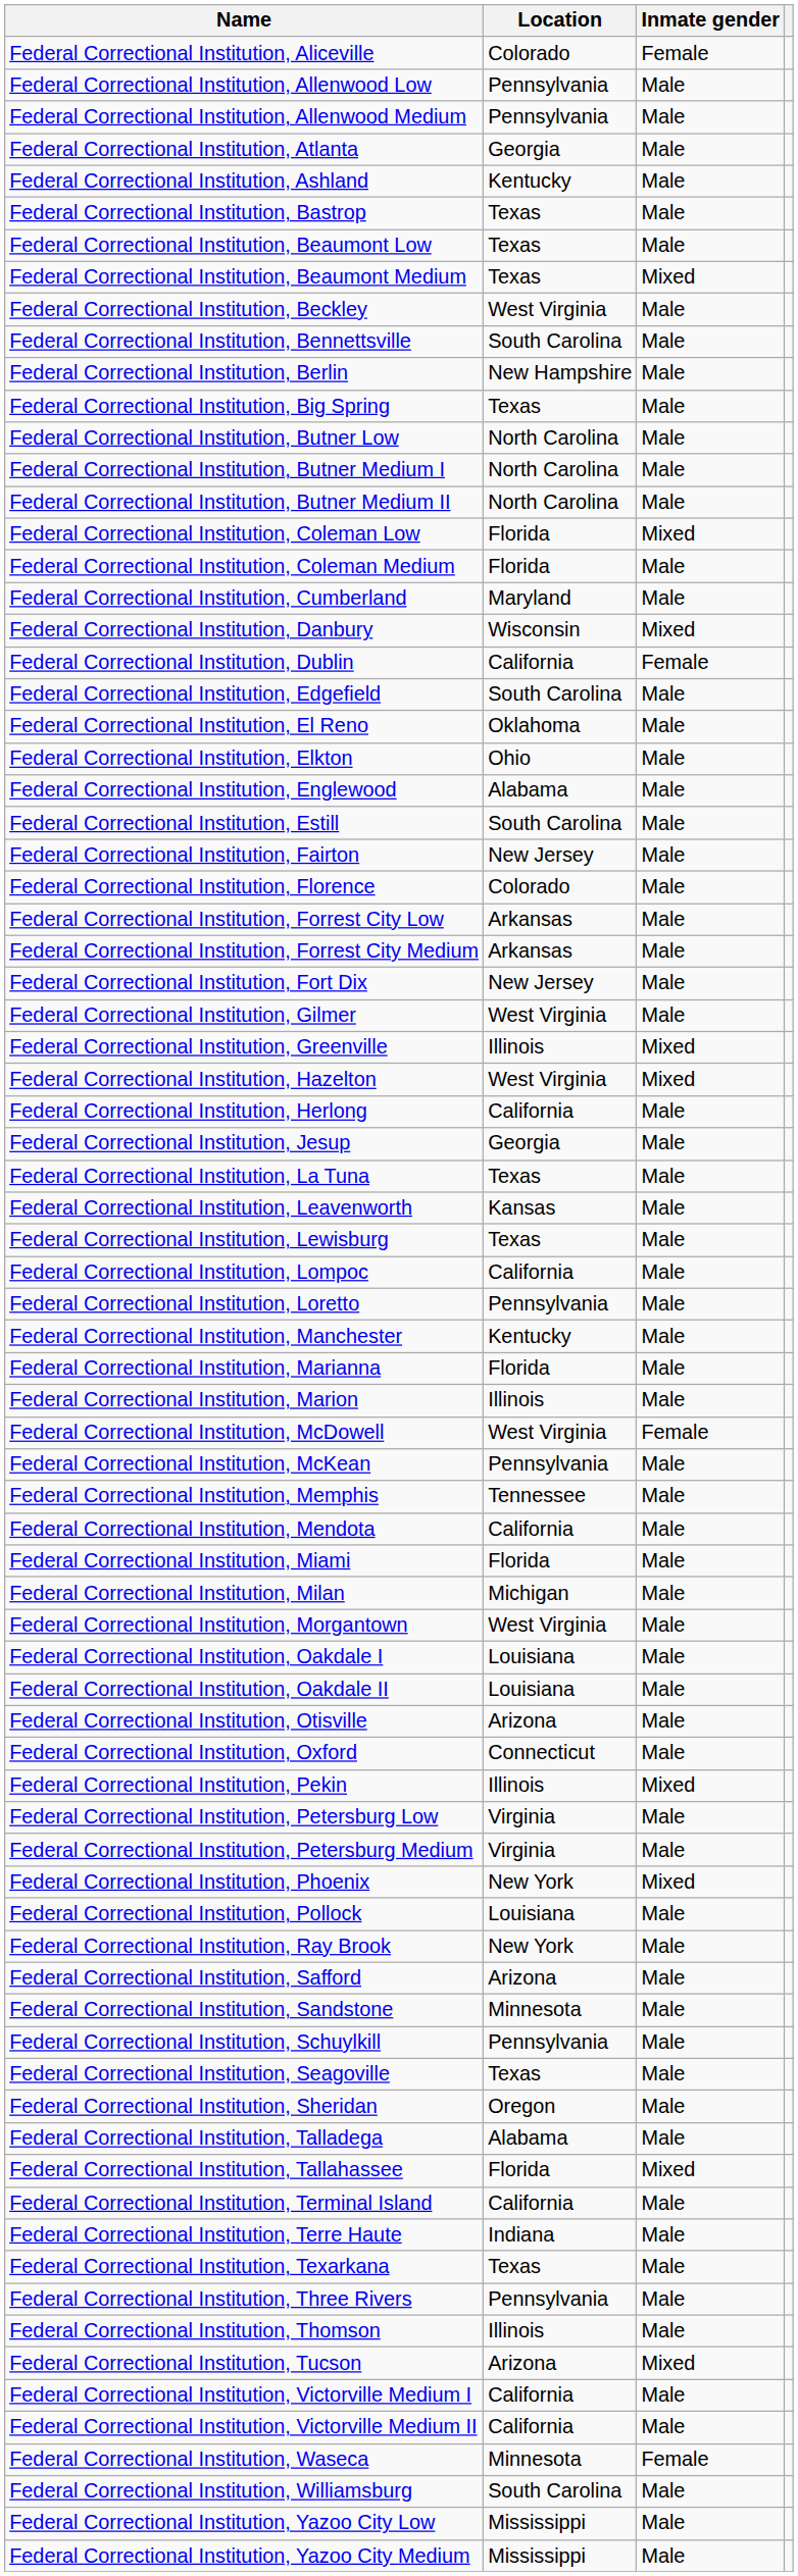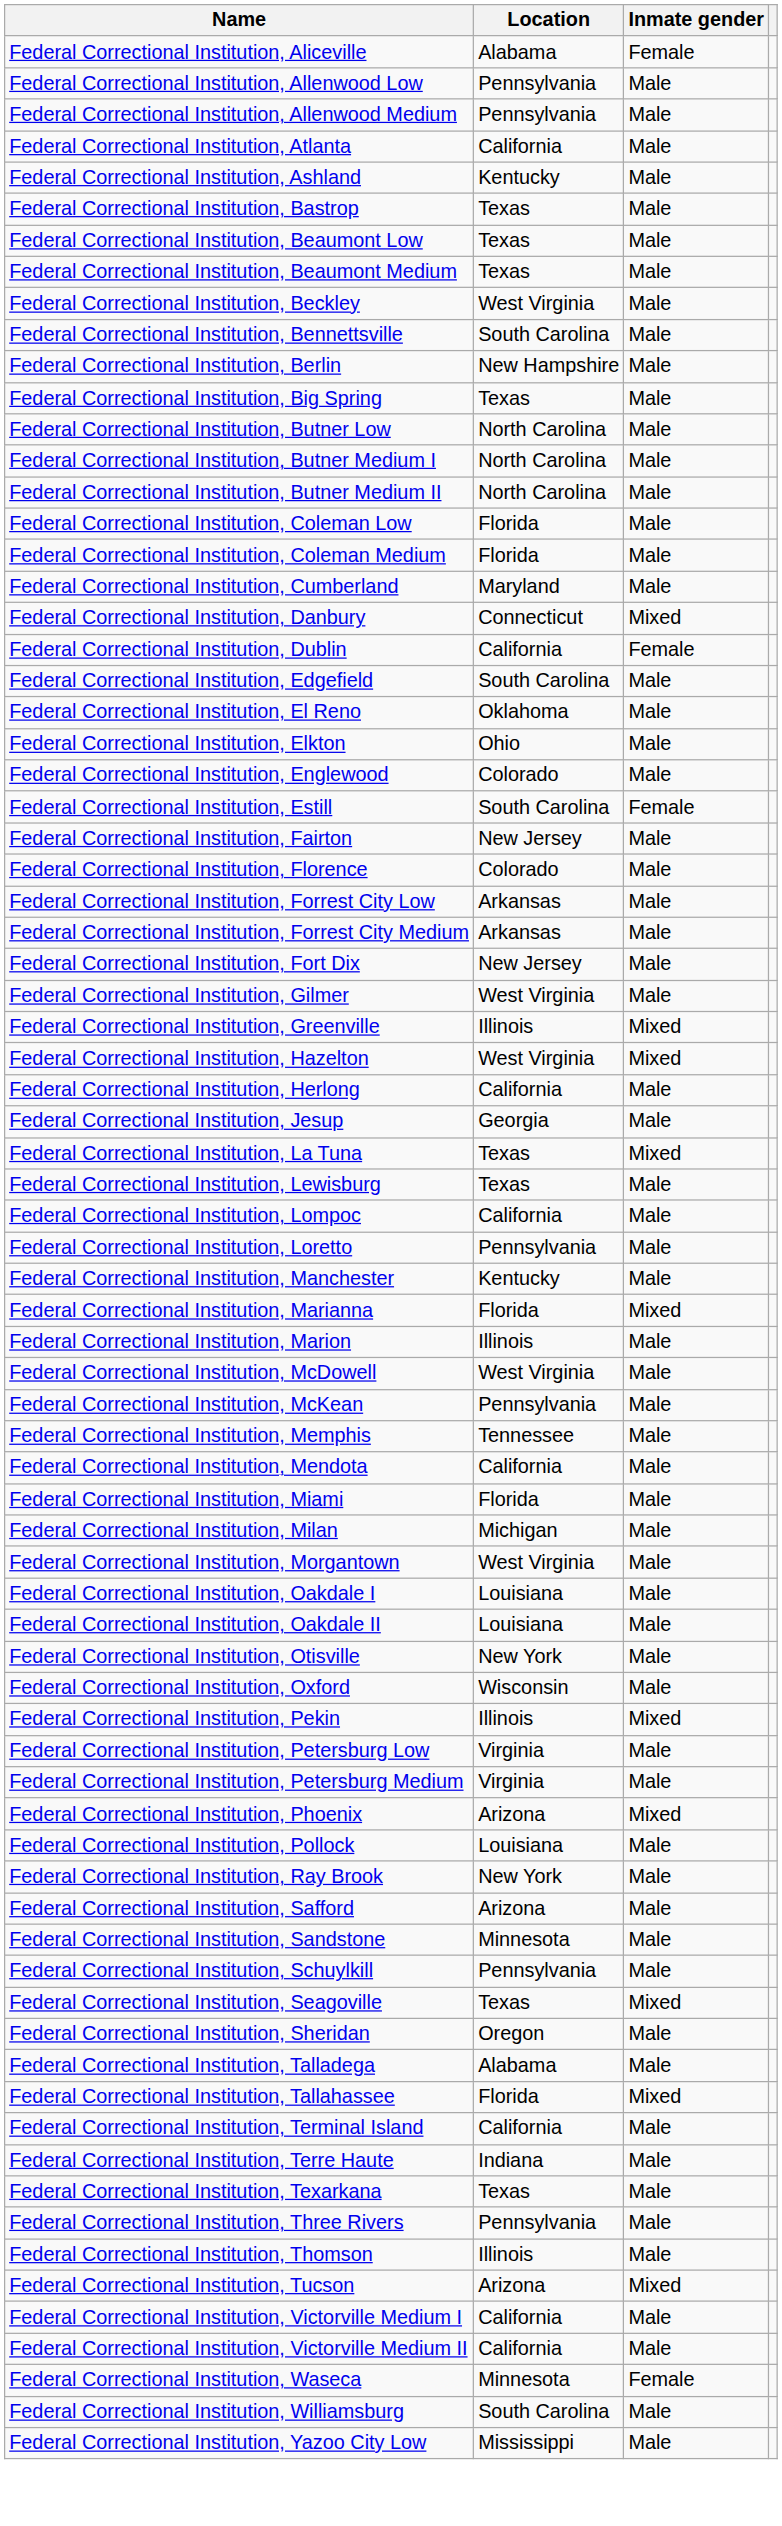Federal Correctional Institution, Aliceville | Location: Colorado -> Alabama
Federal Correctional Institution, Atlanta | Location: Georgia -> California
Federal Correctional Institution, Beaumont Medium | Inmate gender: Mixed -> Male
Federal Correctional Institution, Coleman Low | Inmate gender: Mixed -> Male
Federal Correctional Institution, Danbury | Location: Wisconsin -> Connecticut
Federal Correctional Institution, Englewood | Location: Alabama -> Colorado
Federal Correctional Institution, Estill | Inmate gender: Male -> Female
Federal Correctional Institution, La Tuna | Inmate gender: Male -> Mixed
- row: Federal Correctional Institution, Leavenworth | Kansas | Male
Federal Correctional Institution, Marianna | Inmate gender: Male -> Mixed
Federal Correctional Institution, McDowell | Inmate gender: Female -> Male
Federal Correctional Institution, Otisville | Location: Arizona -> New York
Federal Correctional Institution, Oxford | Location: Connecticut -> Wisconsin
Federal Correctional Institution, Phoenix | Location: New York -> Arizona
Federal Correctional Institution, Seagoville | Inmate gender: Male -> Mixed
- row: Federal Correctional Institution, Yazoo City Medium | Mississippi | Male
